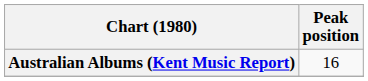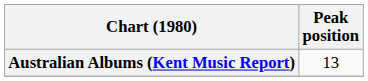Australian Albums (Kent Music Report) | Peak position: 16 -> 13
